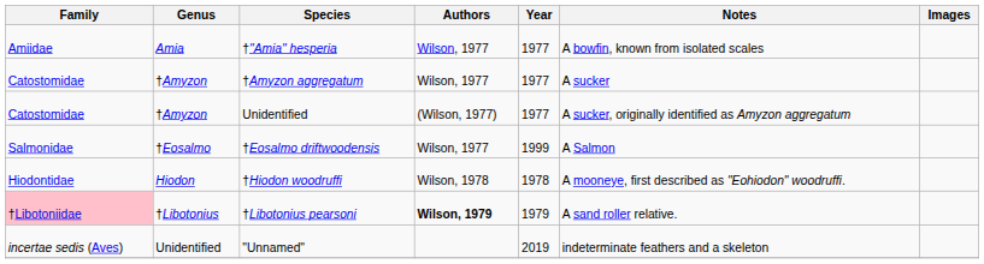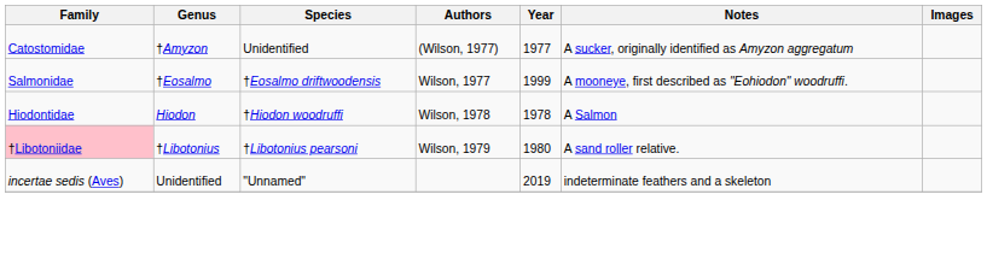- row: Amiidae | Amia | †"Amia" hesperia | Wilson, 1977 | 1977 | A bowfin, known from isolated scales
- row: Catostomidae | †Amyzon | †Amyzon aggregatum | Wilson, 1977 | 1977 | A sucker
†Eosalmo driftwoodensis | Notes: A Salmon -> A mooneye, first described as "Eohiodon" woodruffi.
†Hiodon woodruffi | Notes: A mooneye, first described as "Eohiodon" woodruffi. -> A Salmon
†Libotonius pearsoni | Authors: bold -> normal
†Libotonius pearsoni | Year: 1979 -> 1980
